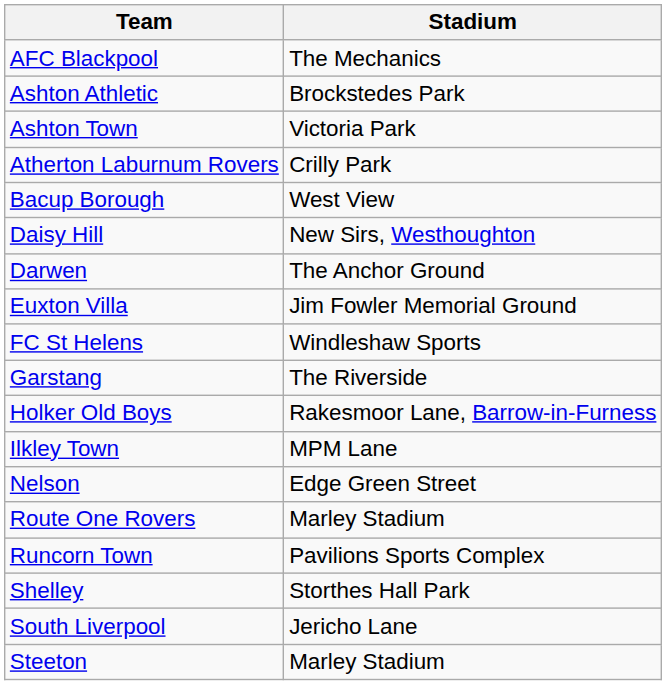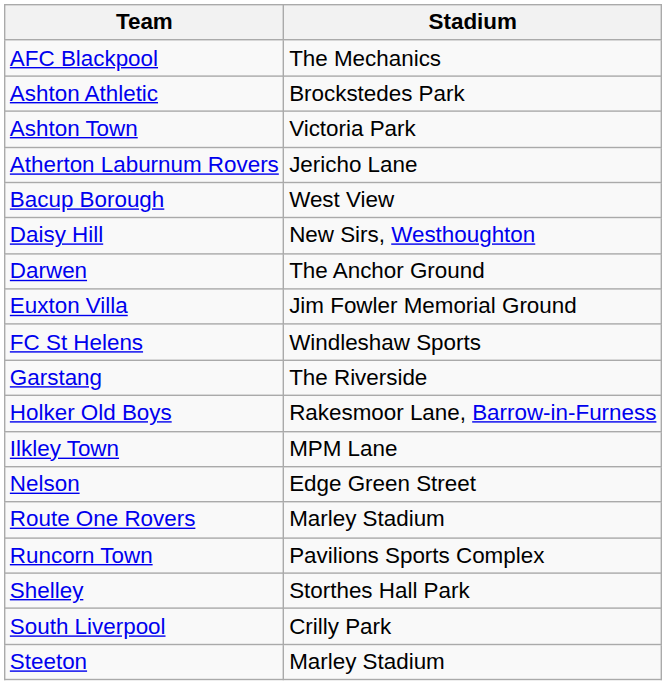Atherton Laburnum Rovers | Stadium: Crilly Park -> Jericho Lane
South Liverpool | Stadium: Jericho Lane -> Crilly Park
